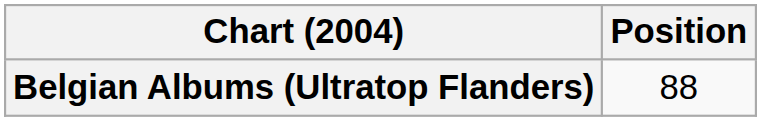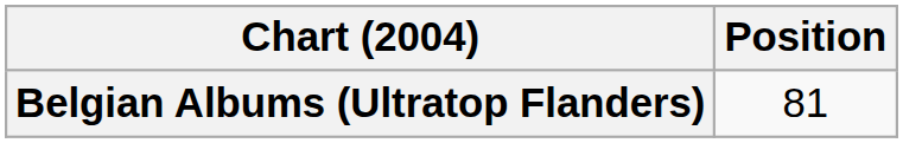Belgian Albums (Ultratop Flanders) | Position: 88 -> 81
